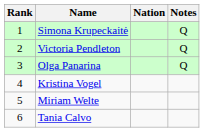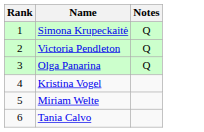- column: Nation
